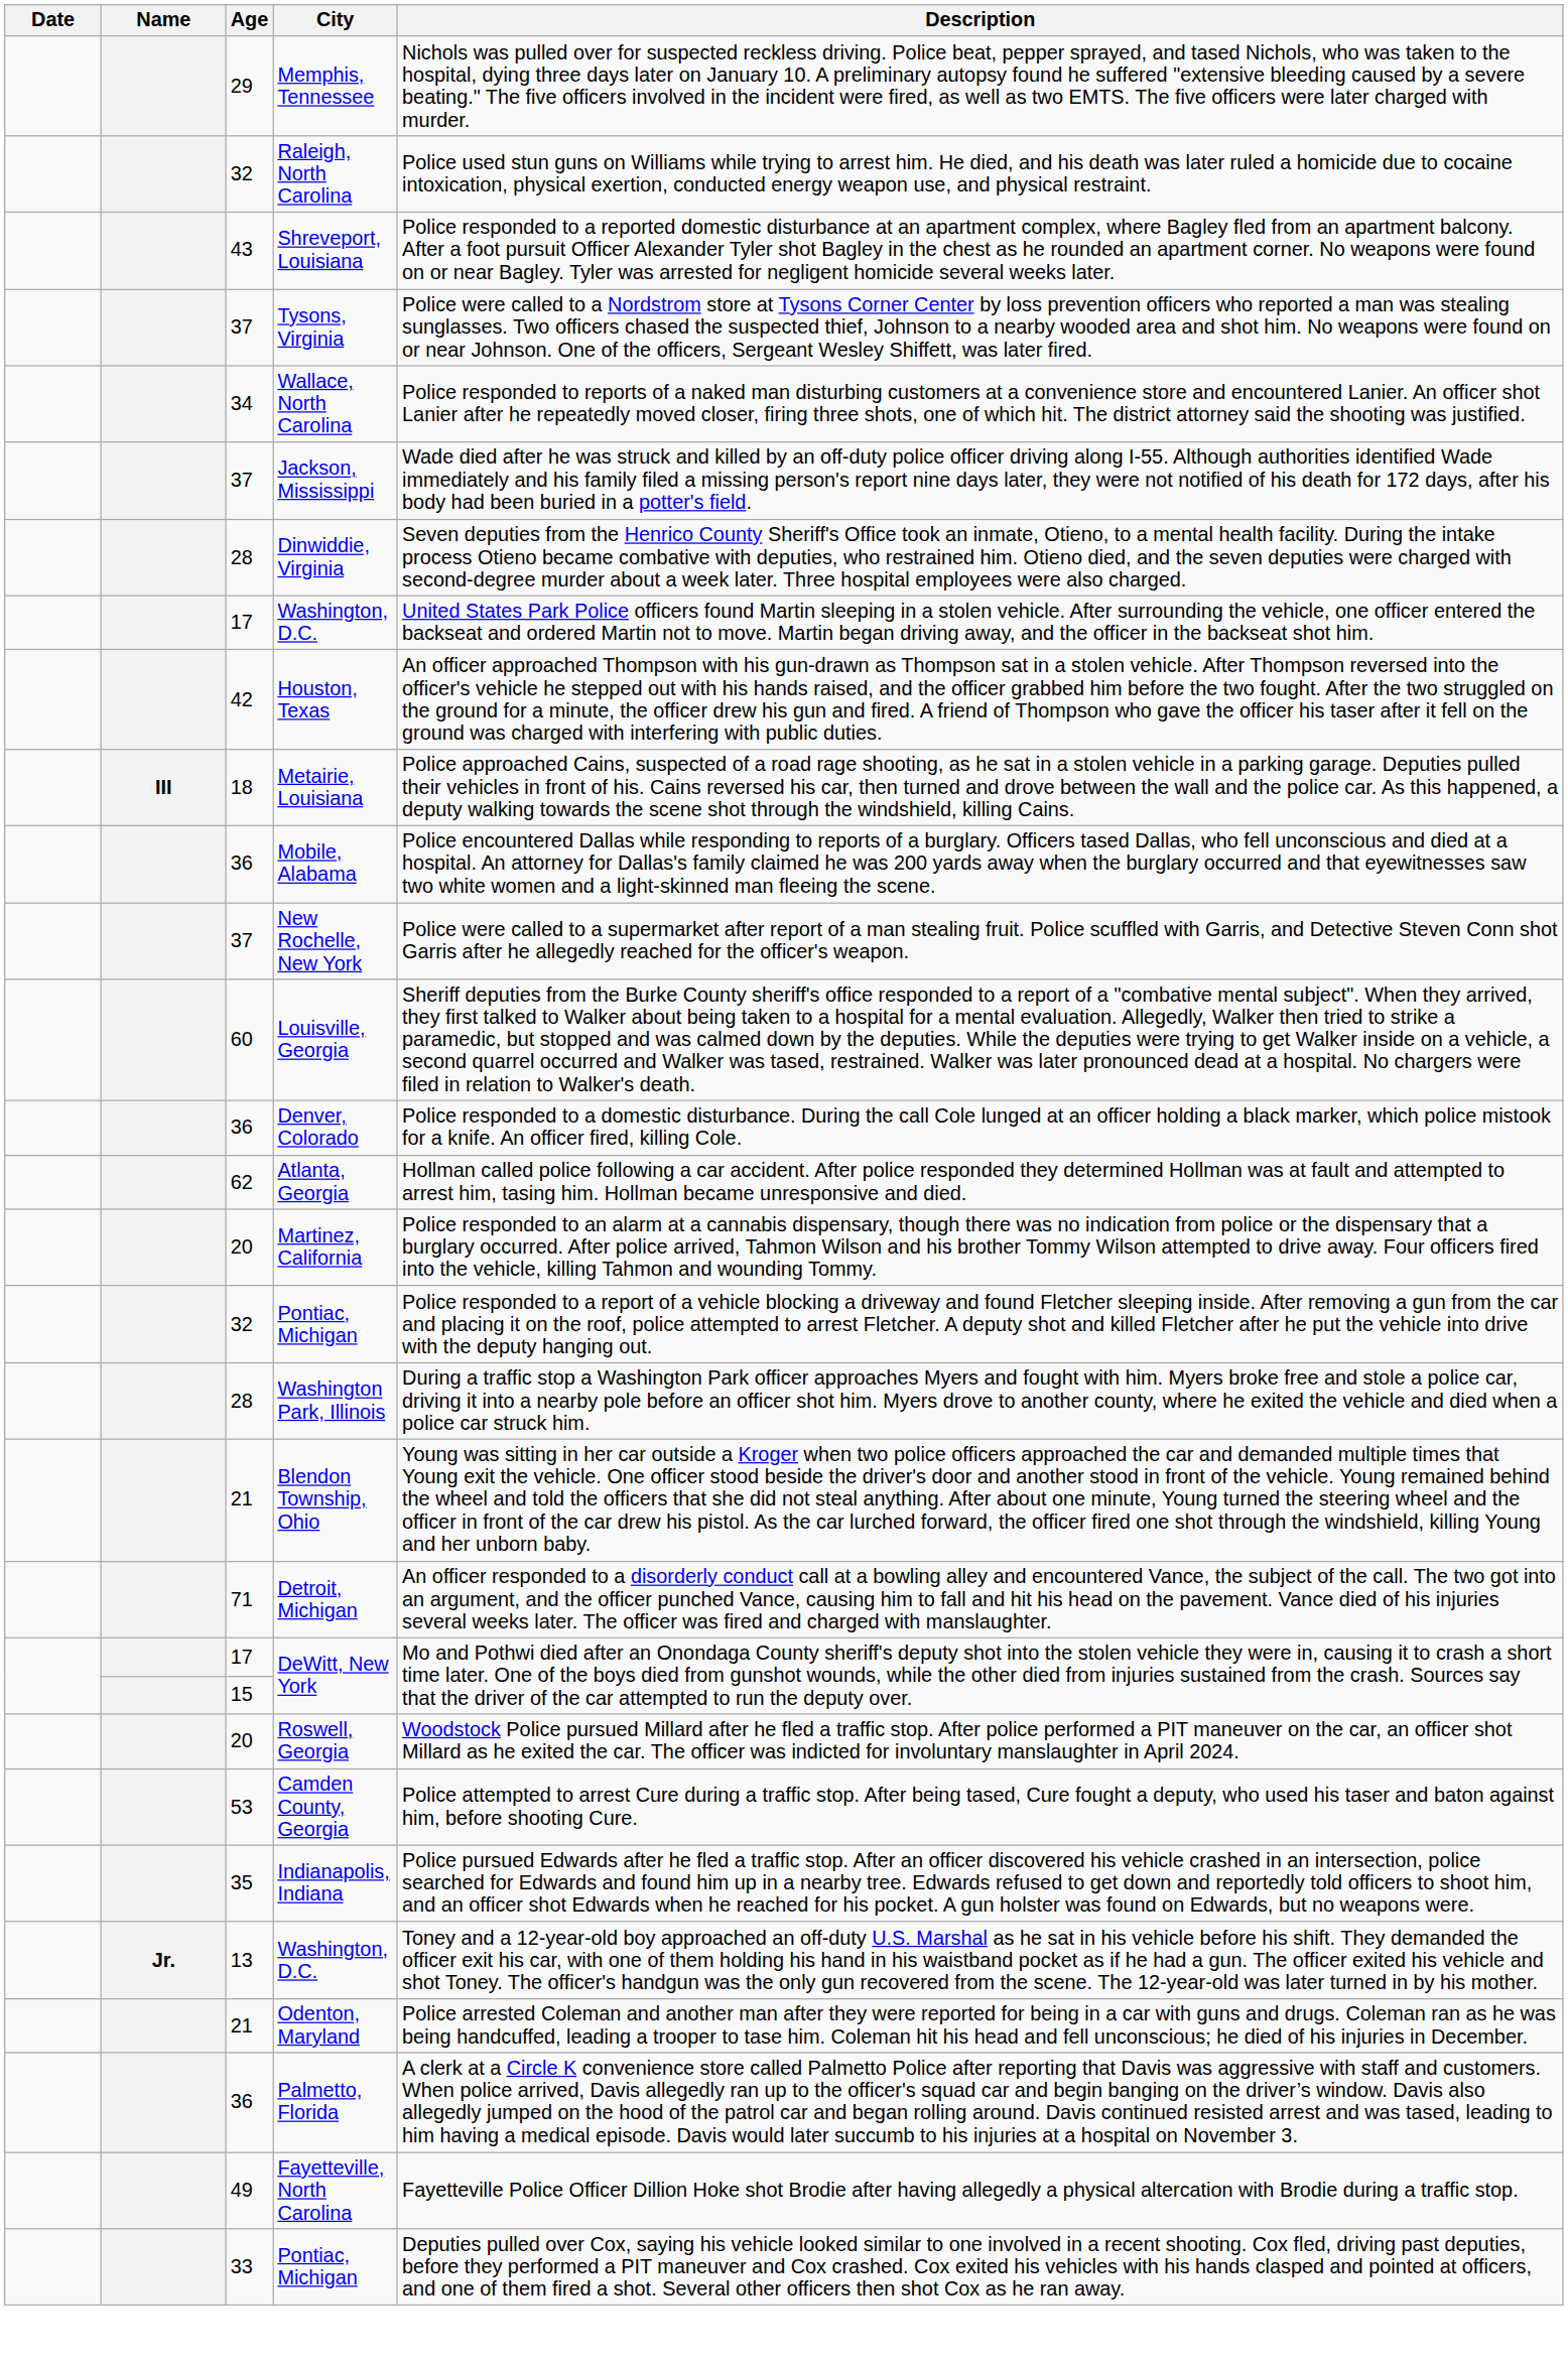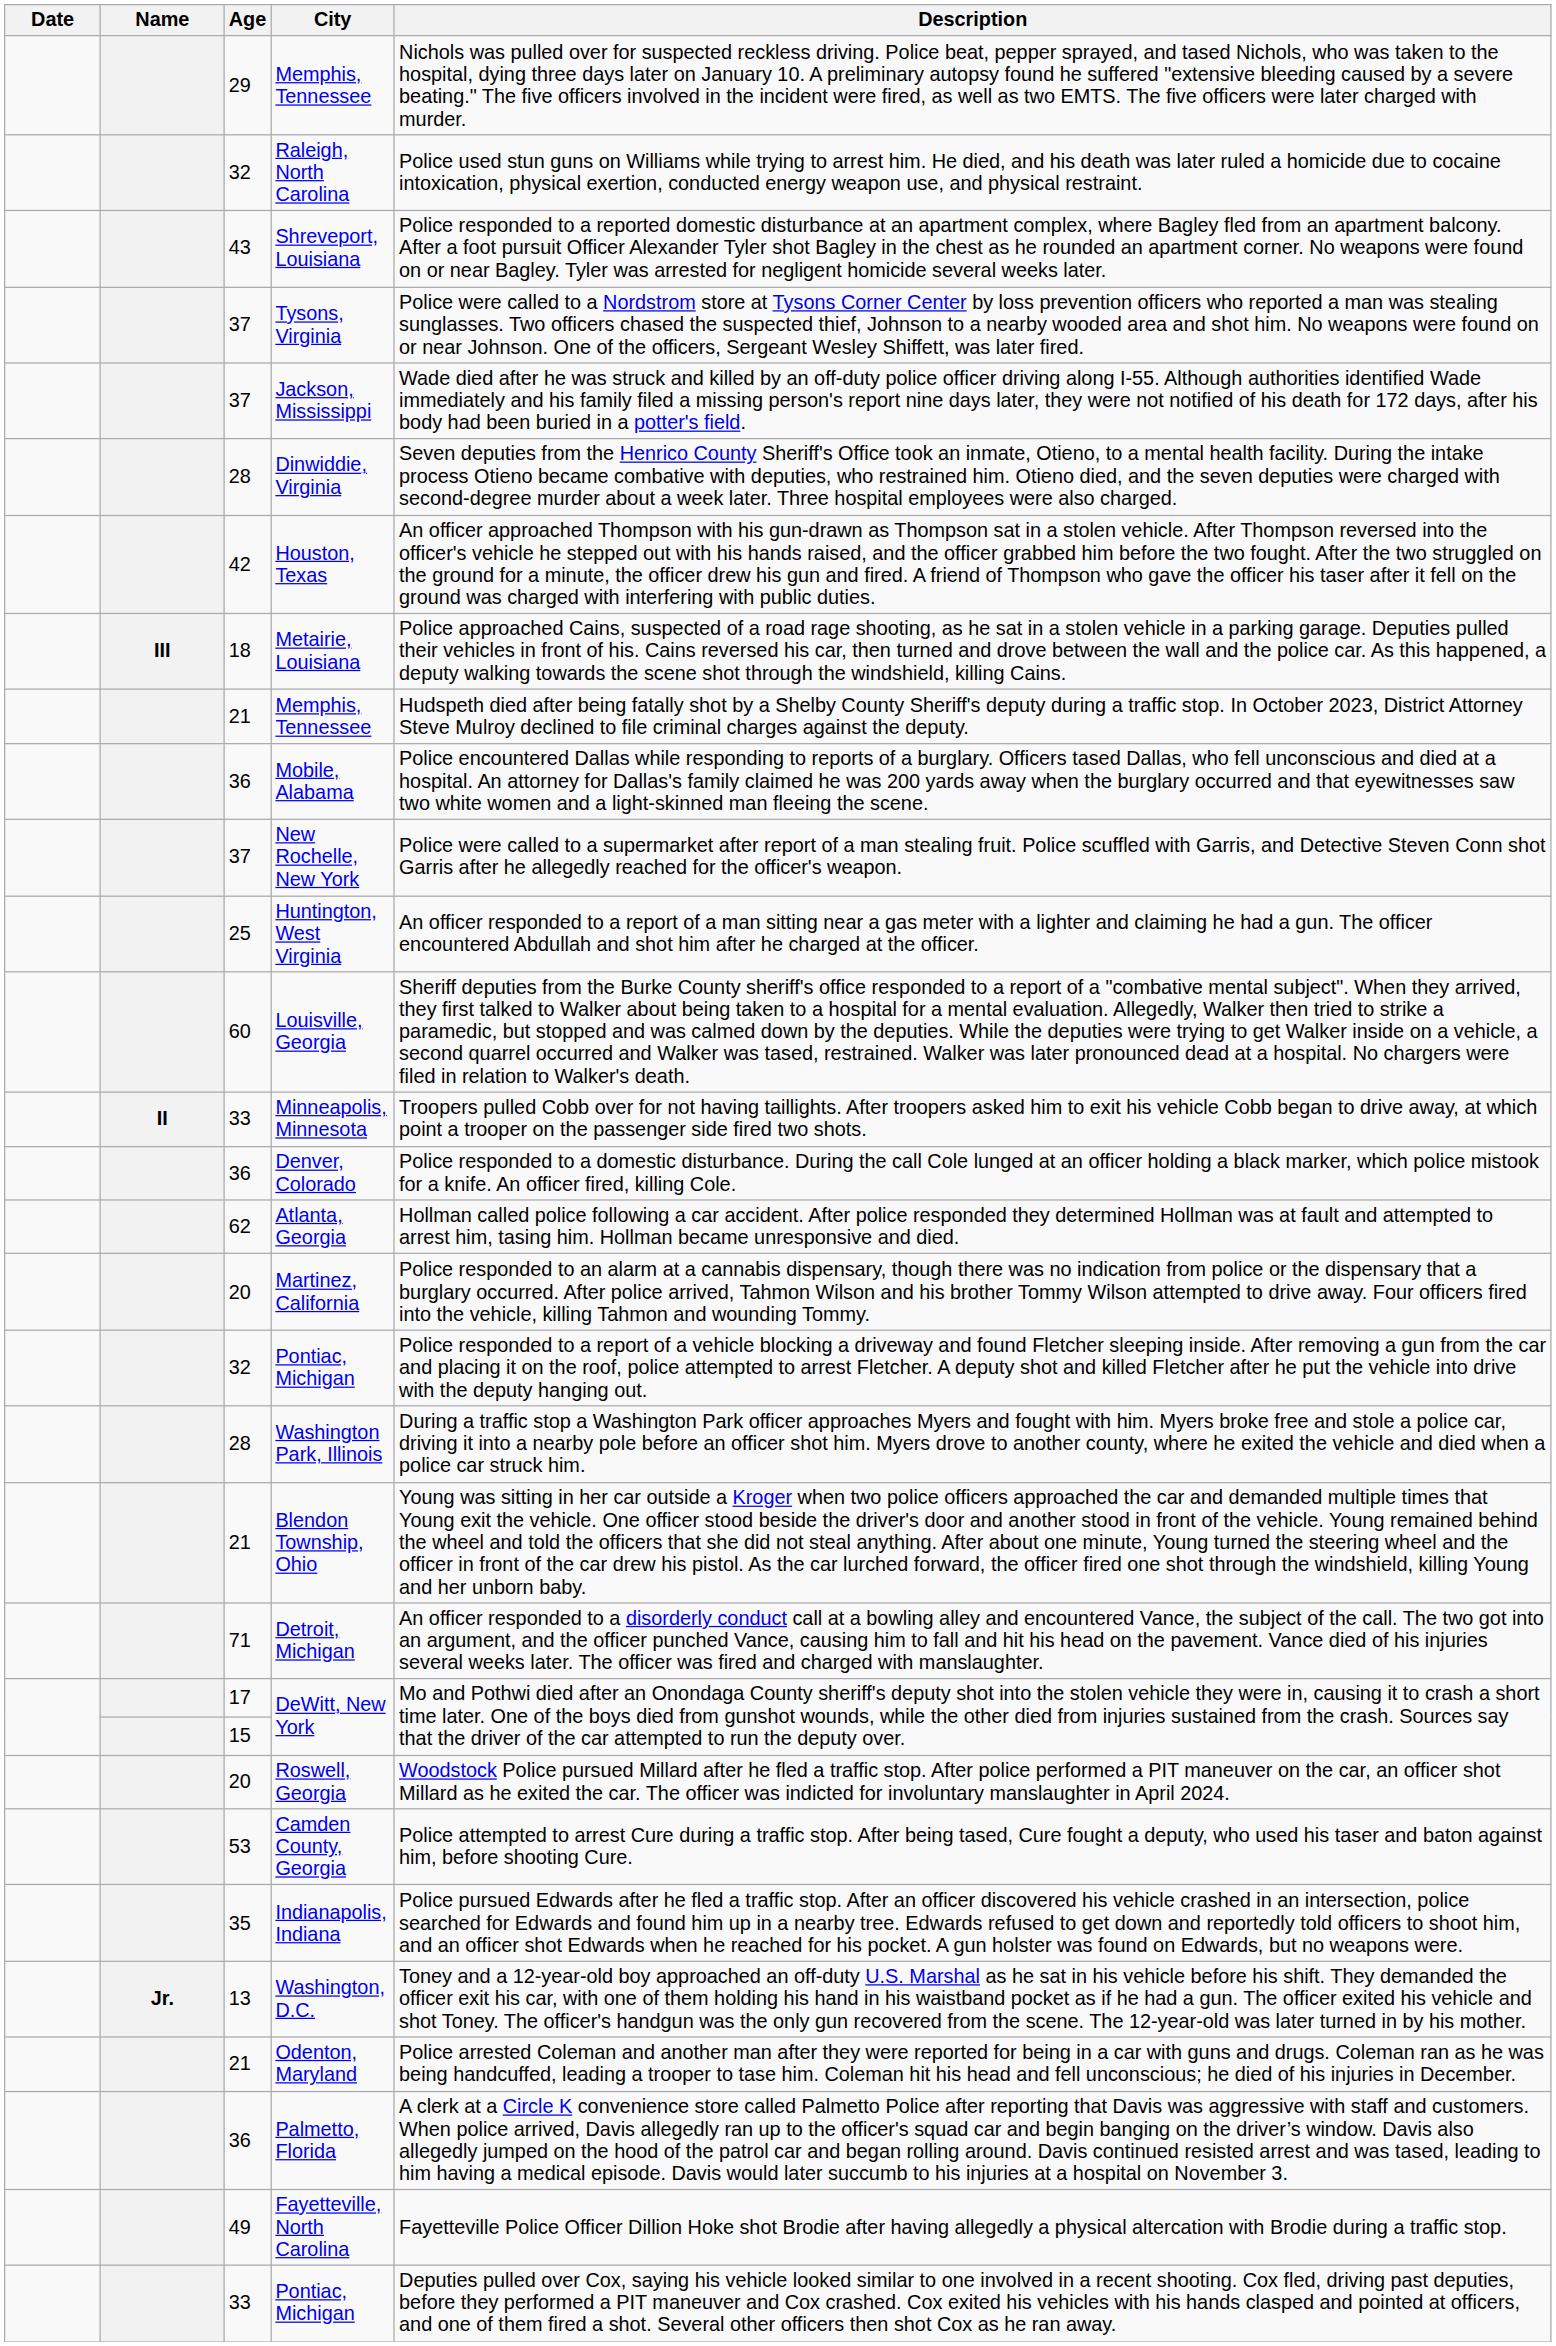- row: 34 | Wallace, North Carolina | Police responded to reports of a naked man disturbing customers at a convenience store and encountered Lanier. An officer shot Lanier after he repeatedly moved closer, firing three shots, one of which hit. The district attorney said the shooting was justified.
- row: 17 | Washington, D.C. | United States Park Police officers found Martin sleeping in a stolen vehicle. After surrounding the vehicle, one officer entered the backseat and ordered Martin not to move. Martin began driving away, and the officer in the backseat shot him.
+ row: 21 | Memphis, Tennessee | Hudspeth died after being fatally shot by a Shelby County Sheriff's deputy during a traffic stop. In October 2023, District Attorney Steve Mulroy declined to file criminal charges against the deputy.
+ row: 25 | Huntington, West Virginia | An officer responded to a report of a man sitting near a gas meter with a lighter and claiming he had a gun. The officer encountered Abdullah and shot him after he charged at the officer.
+ row: II | 33 | Minneapolis, Minnesota | Troopers pulled Cobb over for not having taillights. After troopers asked him to exit his vehicle Cobb began to drive away, at which point a trooper on the passenger side fired two shots.
